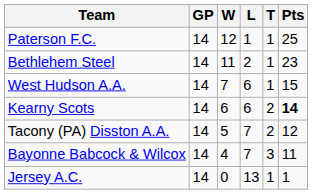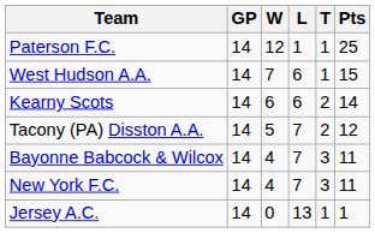- row: Bethlehem Steel | 14 | 11 | 2 | 1 | 23
Kearny Scots | Pts: bold -> normal
+ row: New York F.C. | 14 | 4 | 7 | 3 | 11
